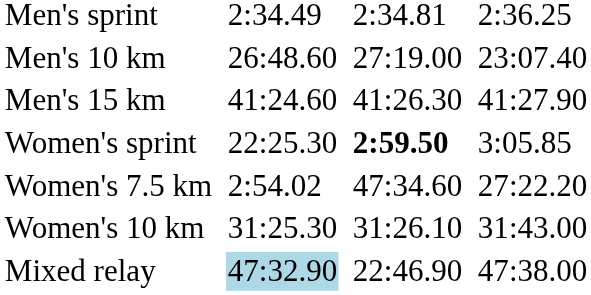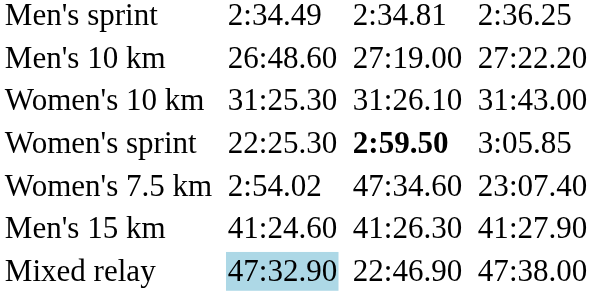Men's 10 km | column 7: 23:07.40 -> 27:22.20
rows swapped: Men's 15 km <-> Women's 10 km
Women's 7.5 km | column 7: 27:22.20 -> 23:07.40
